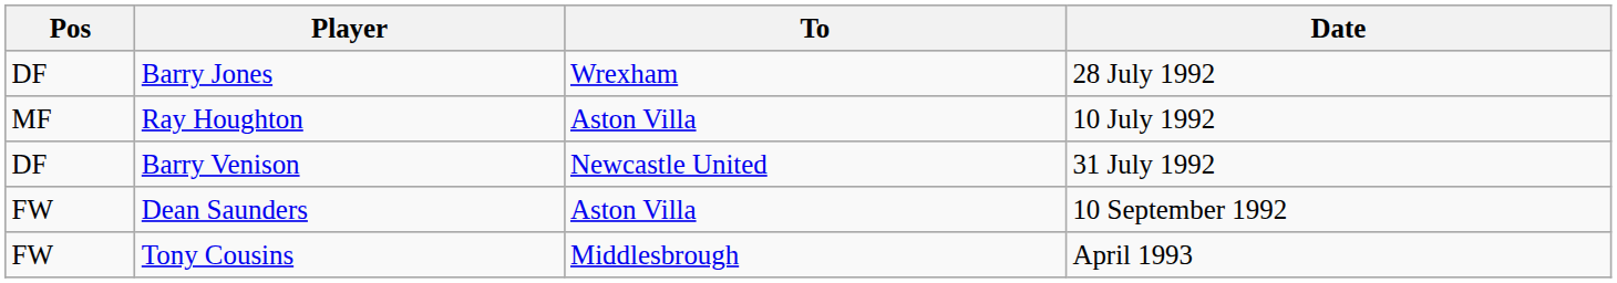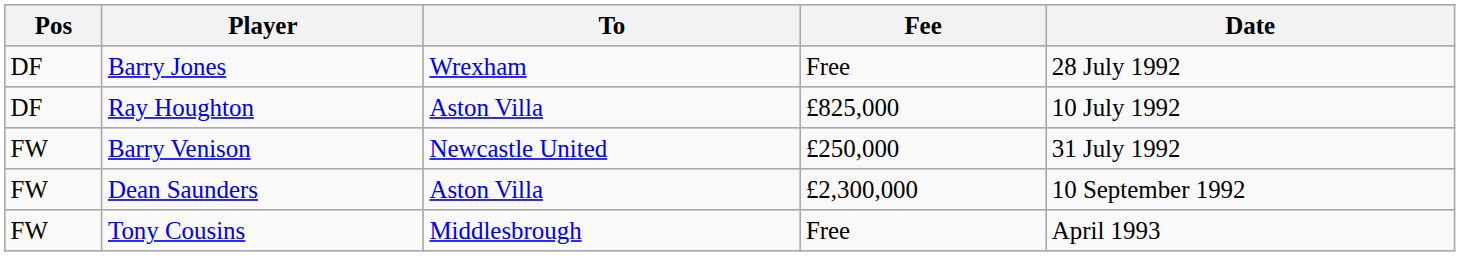+ column: Fee | Free | £825,000 | £250,000 | £2,300,000 | Free
Ray Houghton | Pos: MF -> DF
Barry Venison | Pos: DF -> FW
